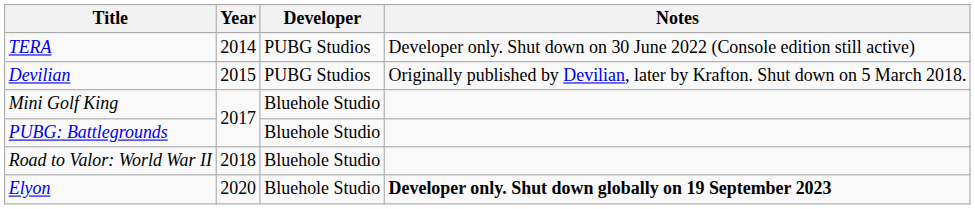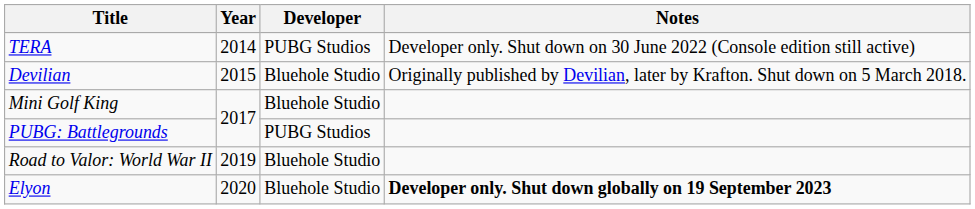Devilian | Developer: PUBG Studios -> Bluehole Studio
PUBG: Battlegrounds | Developer: Bluehole Studio -> PUBG Studios
Road to Valor: World War II | Year: 2018 -> 2019
